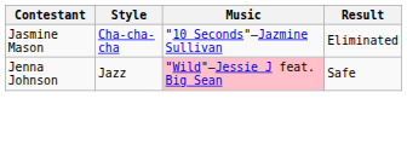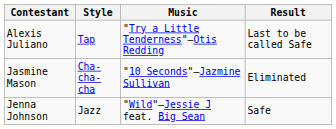+ row: Alexis Juliano | Tap | "Try a Little Tenderness"—Otis Redding | Last to be called Safe
Jenna Johnson | Music: pink background -> no background
